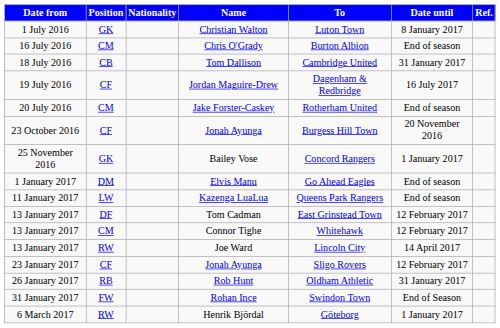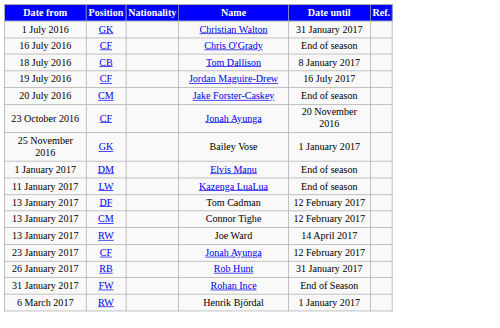- column: To | Luton Town | Burton Albion | Cambridge United | Dagenham & Redbridge | Rotherham United | Burgess Hill Town | Concord Rangers | Go Ahead Eagles | Queens Park Rangers | East Grinstead Town | Whitehawk | Lincoln City | Sligo Rovers | Oldham Athletic | Swindon Town | Göteborg
Christian Walton | Date until: 8 January 2017 -> 31 January 2017
Chris O'Grady | Position: CM -> CF
Tom Dallison | Date until: 31 January 2017 -> 8 January 2017
